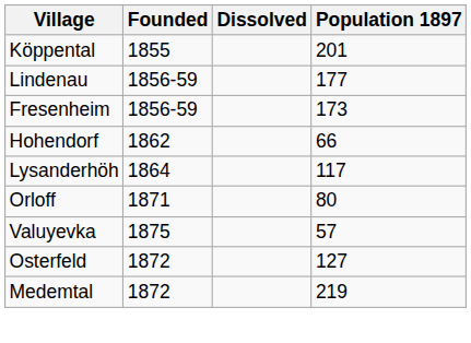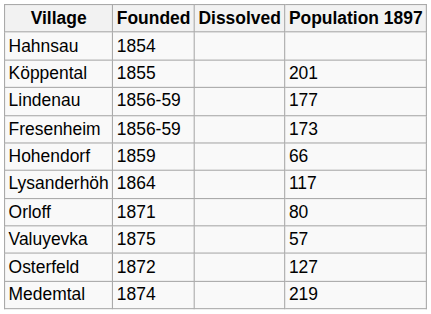+ row: Hahnsau | 1854
Hohendorf | Founded: 1862 -> 1859
Medemtal | Founded: 1872 -> 1874
